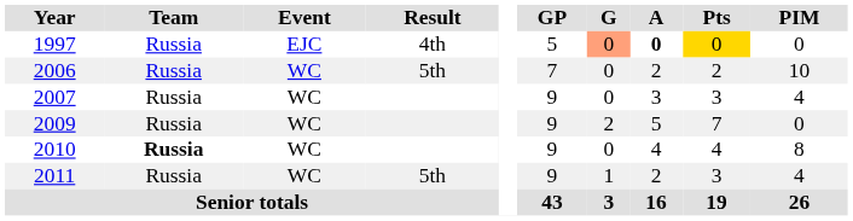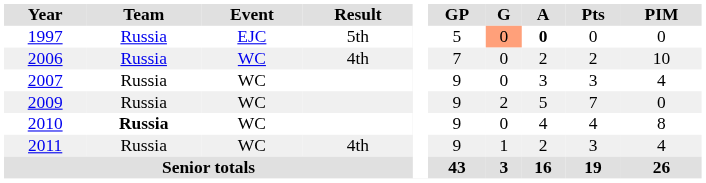1997 | Result: 4th -> 5th
1997 | Pts: gold background -> no background
2006 | Result: 5th -> 4th
2011 | Result: 5th -> 4th
